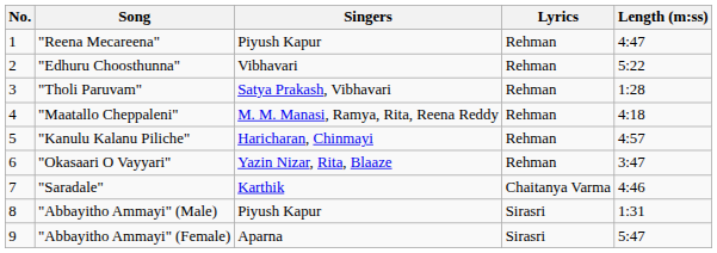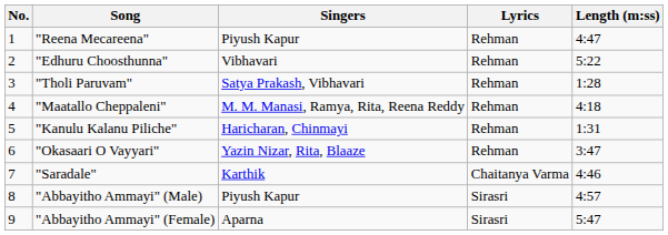"Kanulu Kalanu Piliche" | Length (m:ss): 4:57 -> 1:31
"Abbayitho Ammayi" (Male) | Length (m:ss): 1:31 -> 4:57
